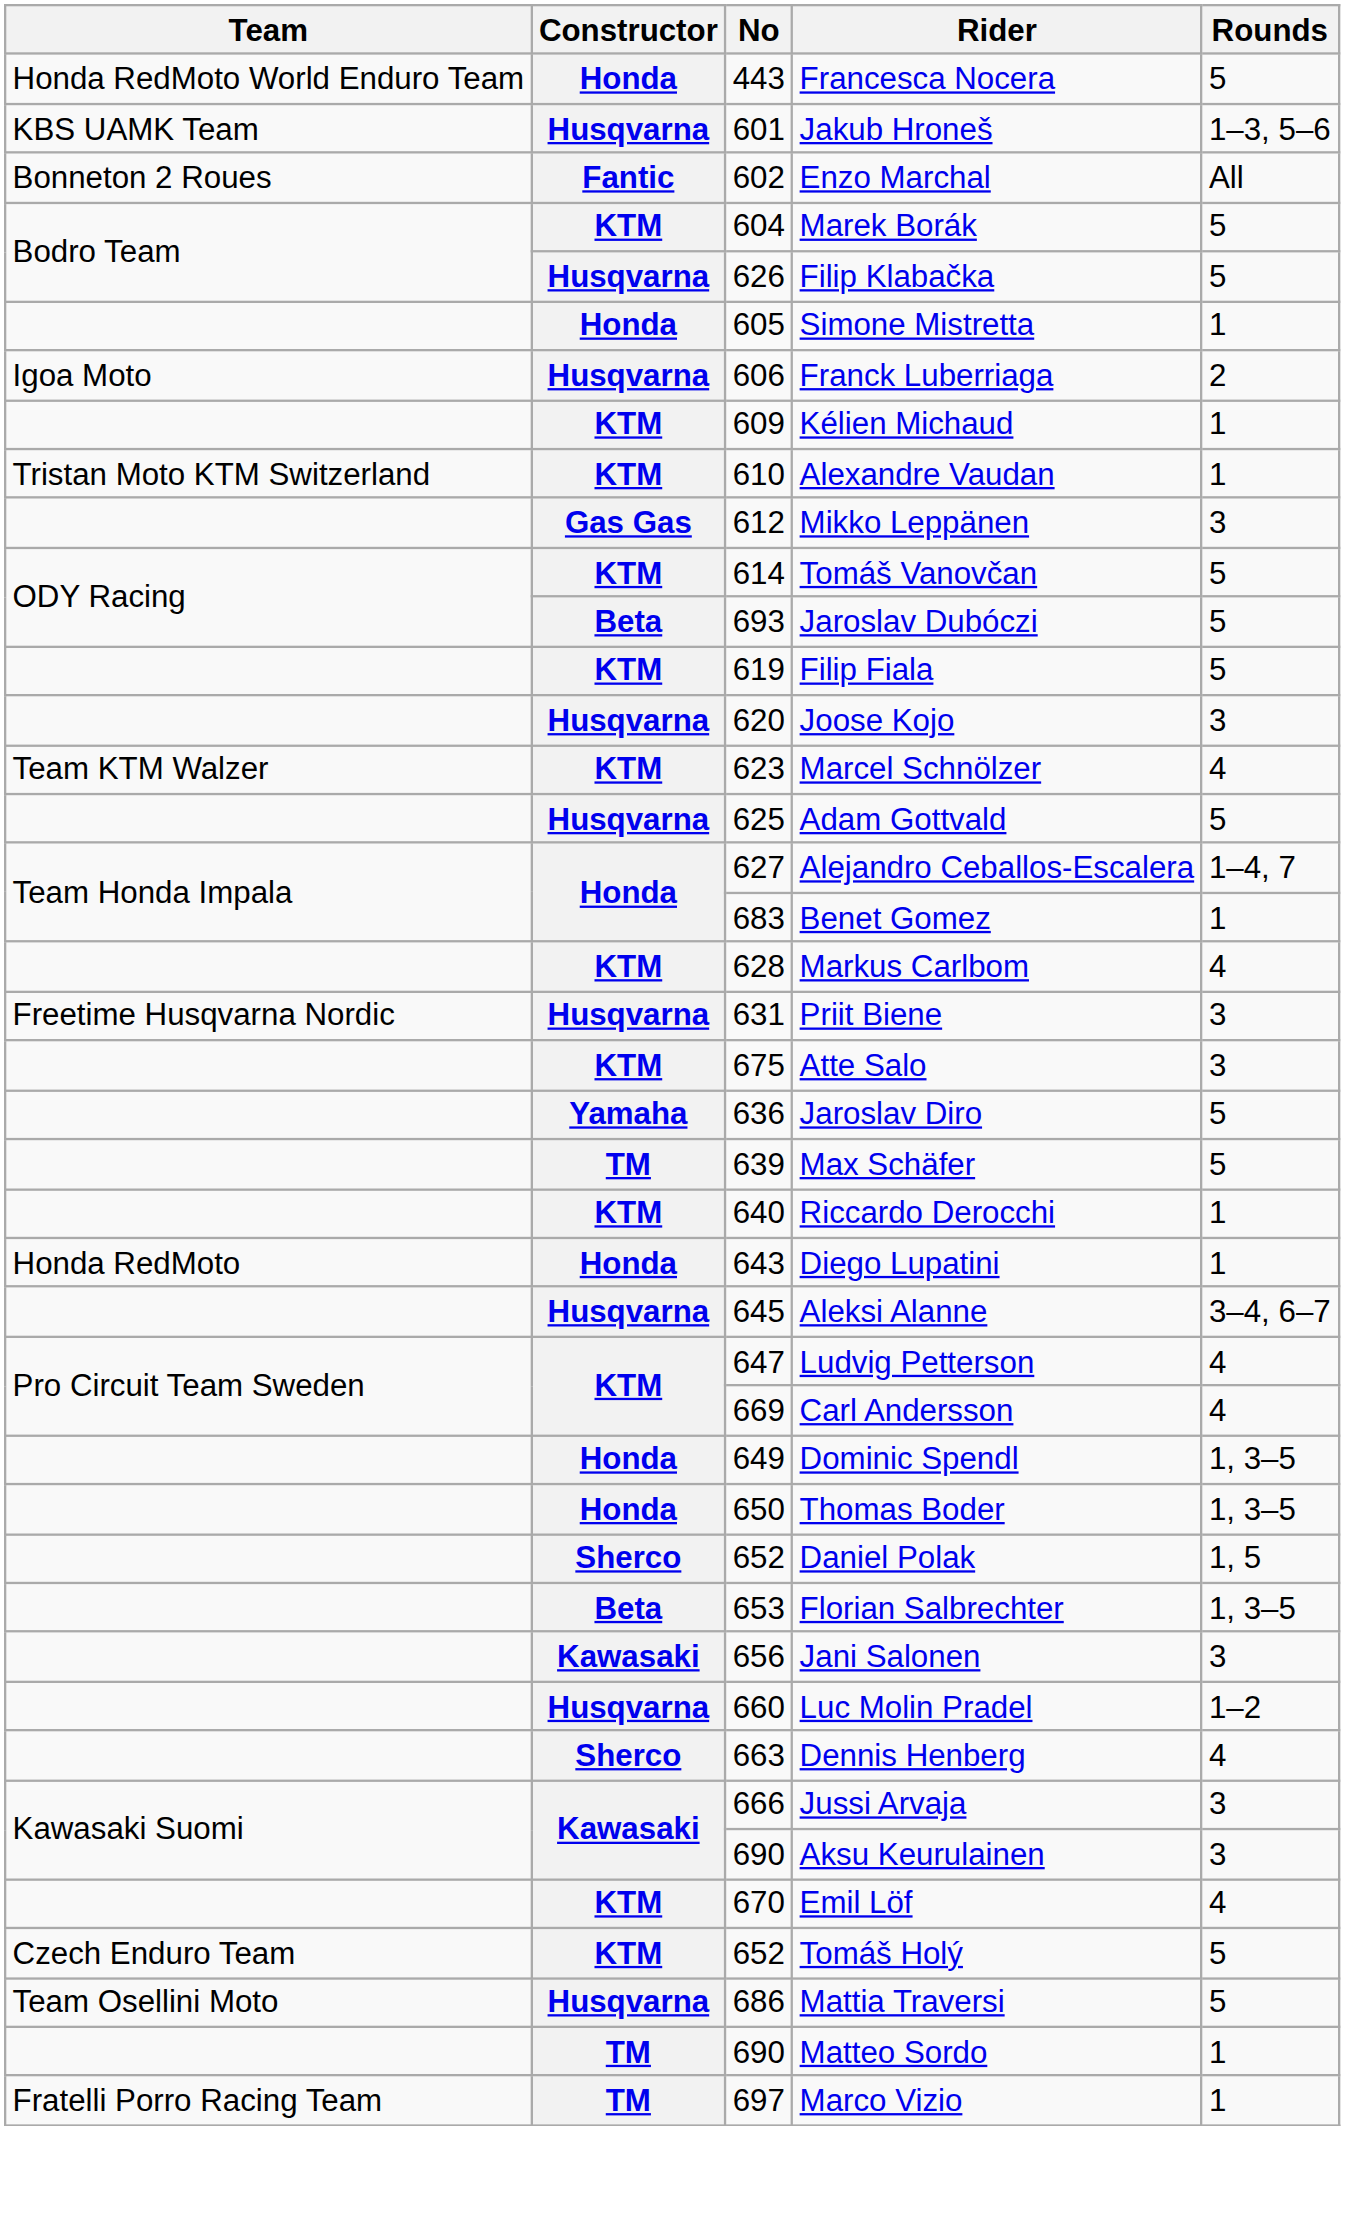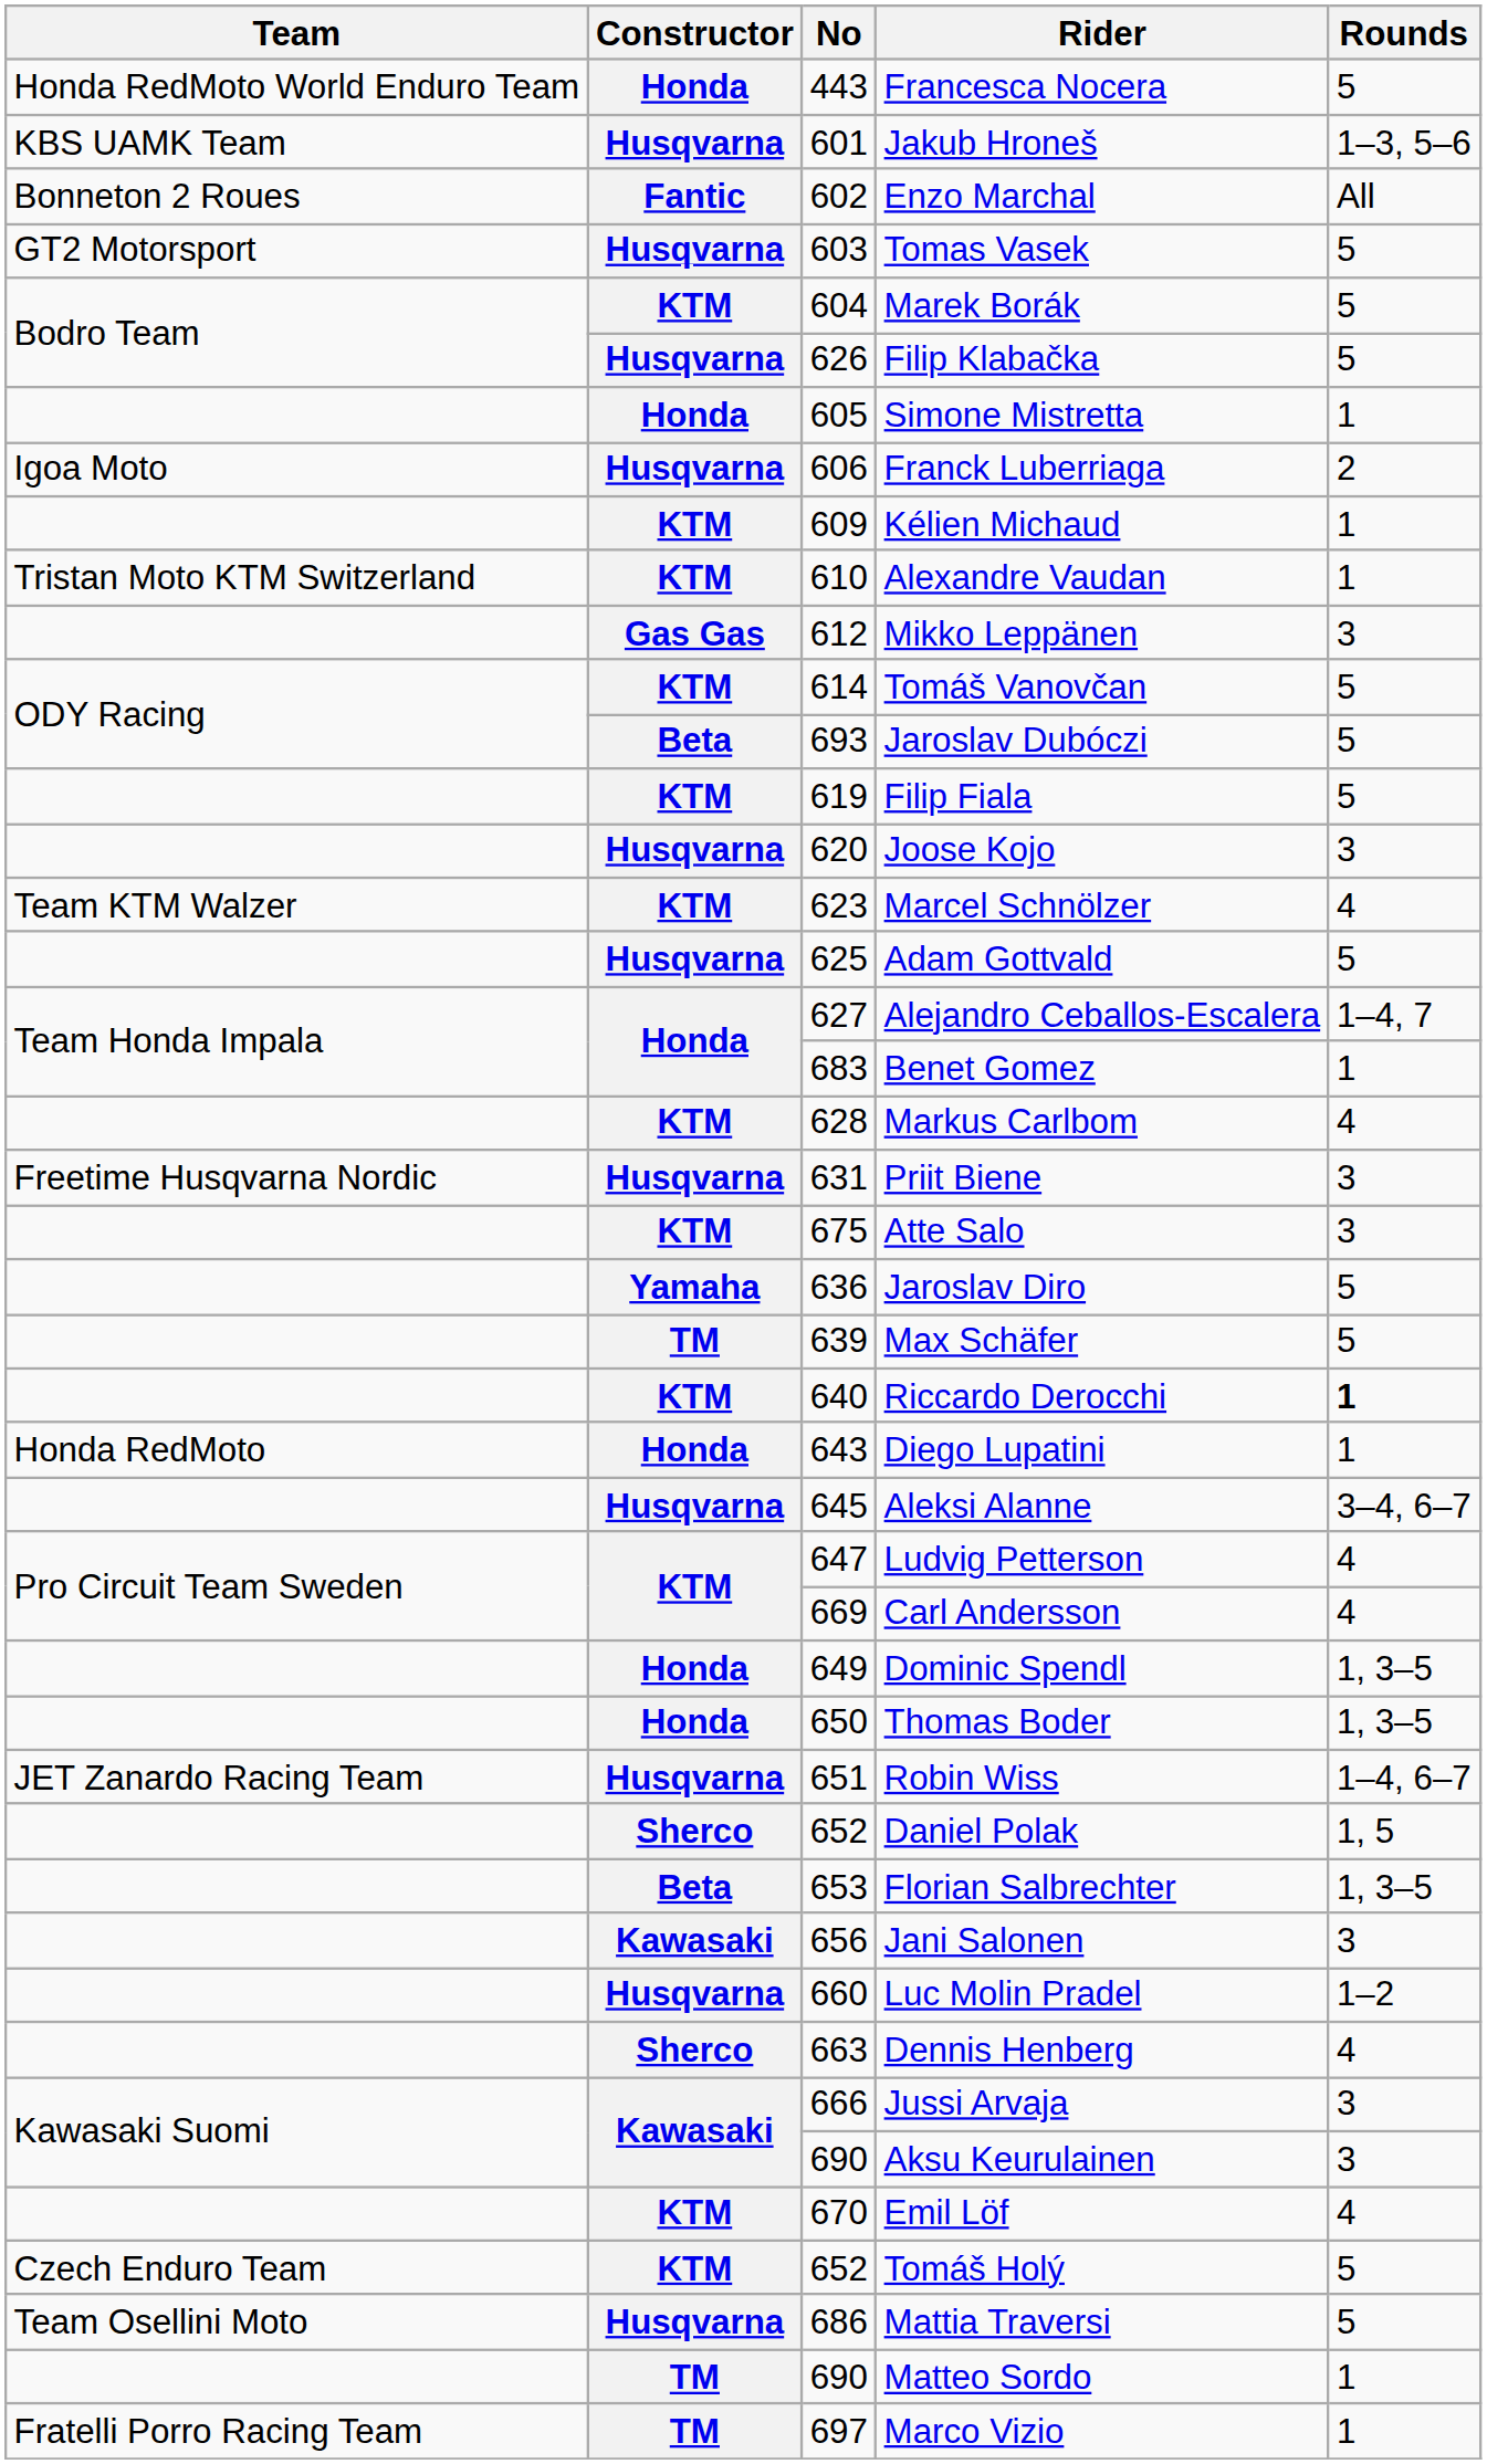+ row: GT2 Motorsport | Husqvarna | 603 | Tomas Vasek | 5
Riccardo Derocchi | Rounds: normal -> bold
+ row: JET Zanardo Racing Team | Husqvarna | 651 | Robin Wiss | 1–4, 6–7
